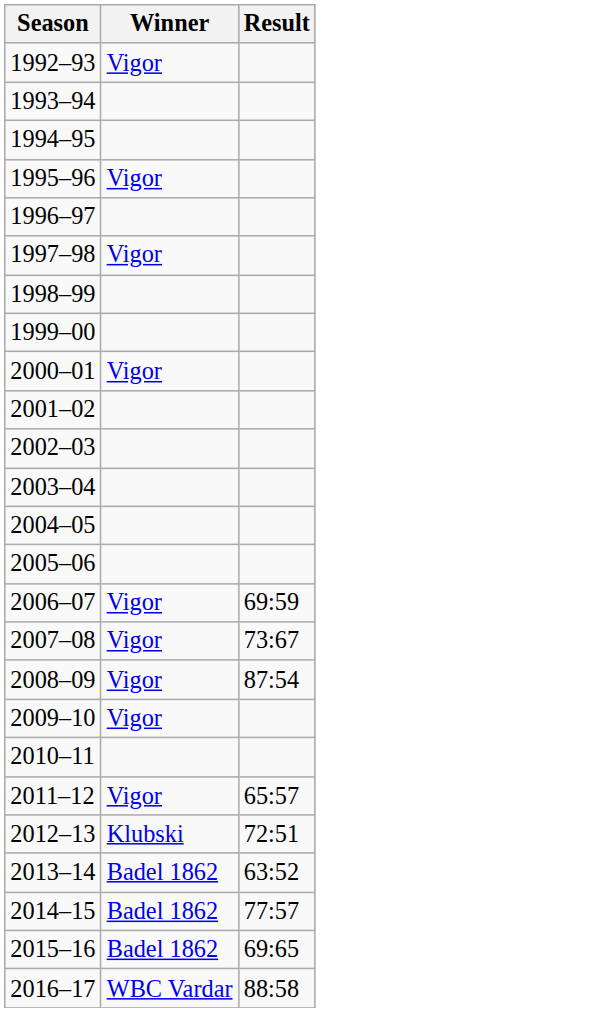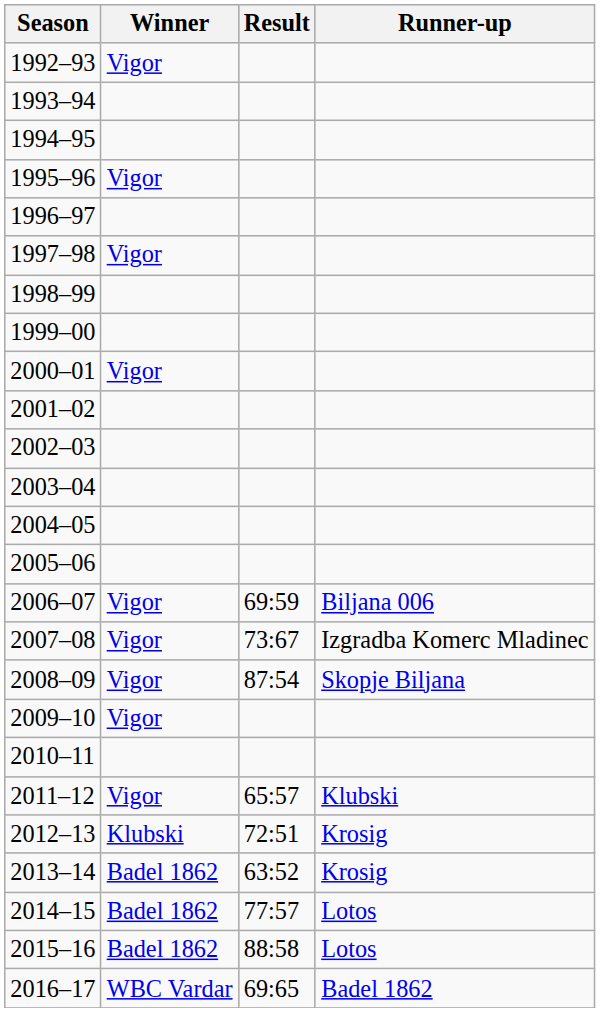+ column: Runner-up | Biljana 006 | Izgradba Komerc Mladinec | Skopje Biljana | Klubski | Krosig | Krosig | Lotos | Lotos | Badel 1862
2015–16 | Result: 69:65 -> 88:58
2016–17 | Result: 88:58 -> 69:65
